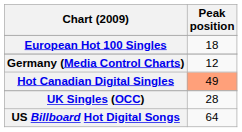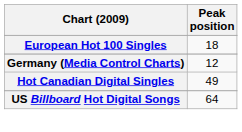Hot Canadian Digital Singles | Peak position: lightsalmon background -> no background
- row: UK Singles (OCC) | 28
